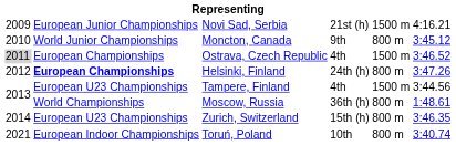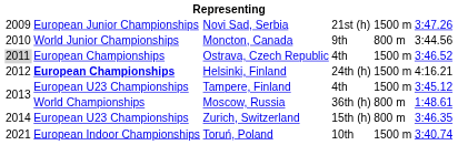Novi Sad, Serbia | column 6: 4:16.21 -> 3:47.26
Moncton, Canada | column 6: 3:45.12 -> 3:44.56
Helsinki, Finland | column 5: 800 m -> 1500 m
Helsinki, Finland | column 6: 3:47.26 -> 4:16.21
Tampere, Finland | column 6: 3:44.56 -> 3:45.12
Toruń, Poland | column 5: 800 m -> 1500 m
